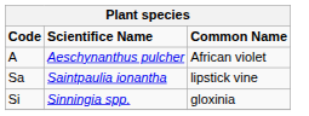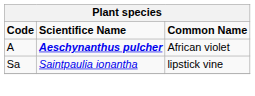A | Scientifice Name: normal -> bold
- row: Si | Sinningia spp. | gloxinia
